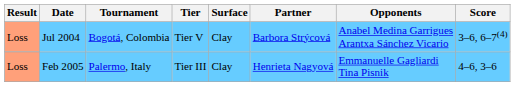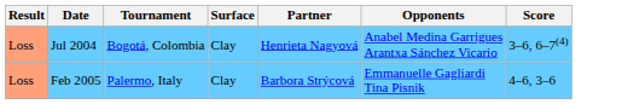- column: Tier | Tier V | Tier III
Jul 2004 | Partner: Barbora Strýcová -> Henrieta Nagyová
Feb 2005 | Partner: Henrieta Nagyová -> Barbora Strýcová
